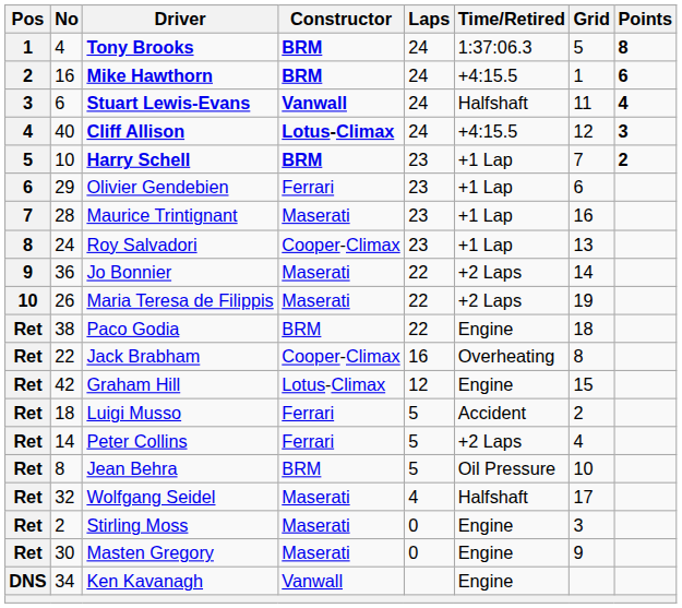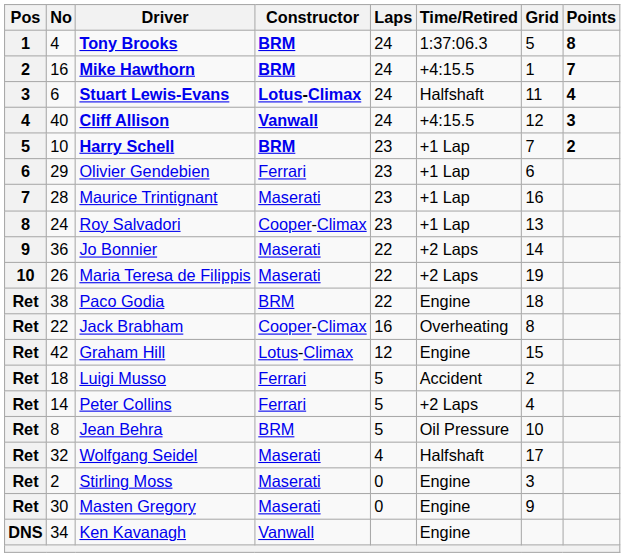Mike Hawthorn | Points: 6 -> 7
Stuart Lewis-Evans | Constructor: Vanwall -> Lotus-Climax
Cliff Allison | Constructor: Lotus-Climax -> Vanwall
